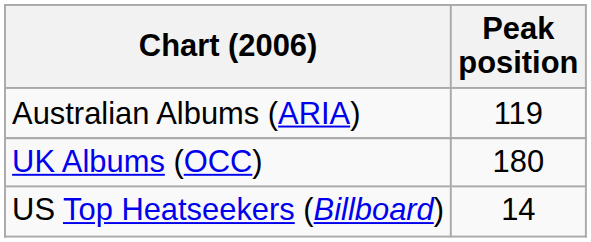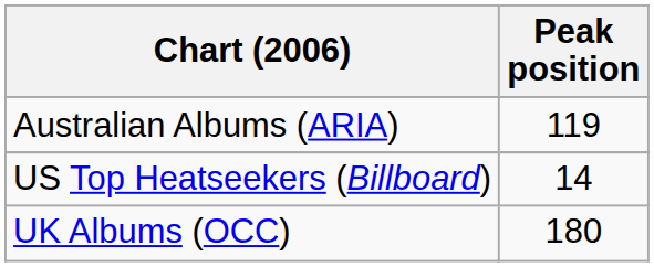rows swapped: UK Albums (OCC) <-> US Top Heatseekers (Billboard)
